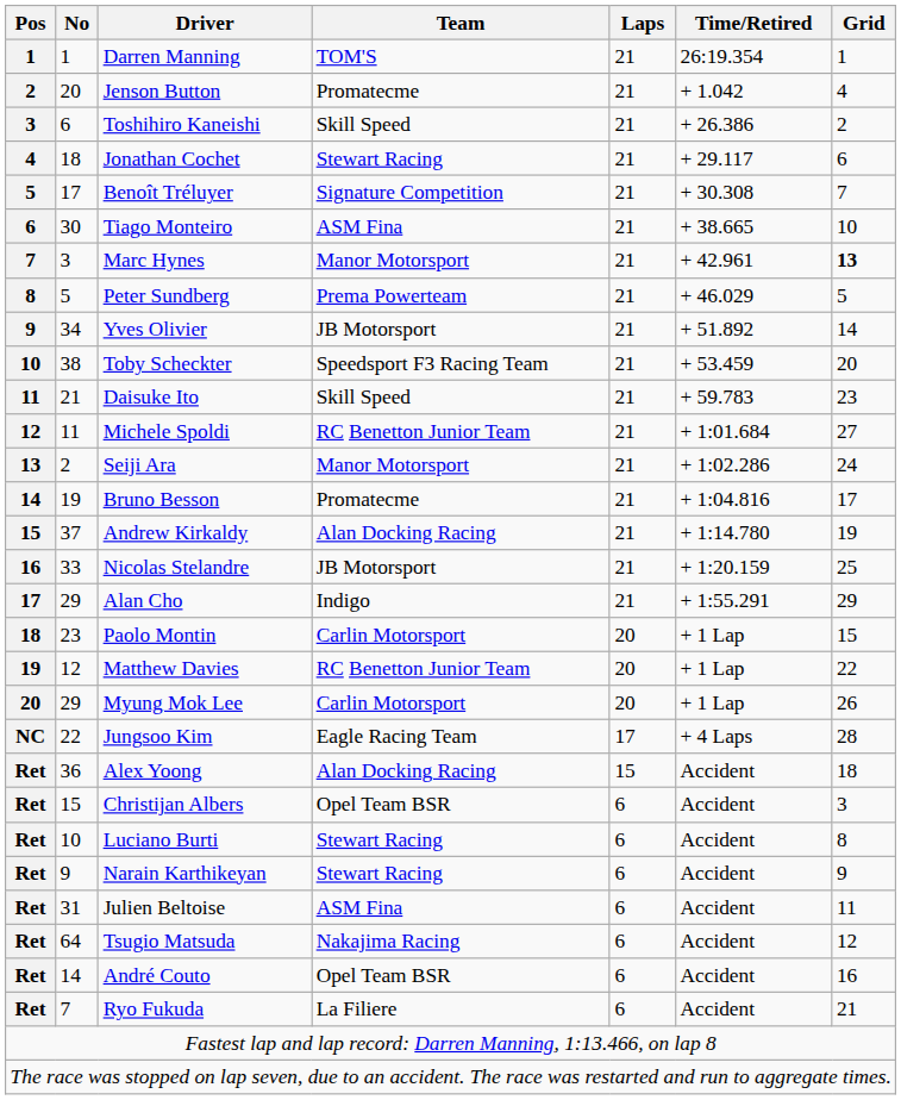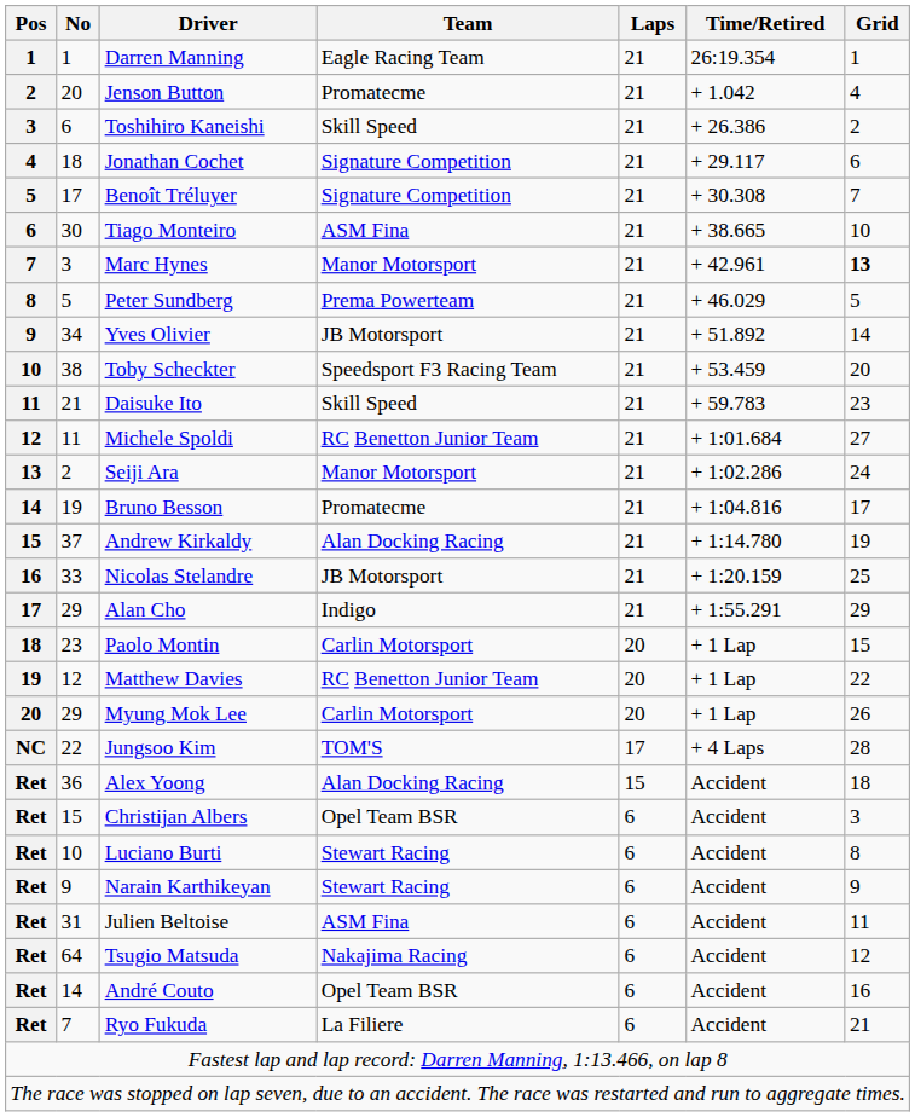Darren Manning | Team: TOM'S -> Eagle Racing Team
Jonathan Cochet | Team: Stewart Racing -> Signature Competition
Jungsoo Kim | Team: Eagle Racing Team -> TOM'S
